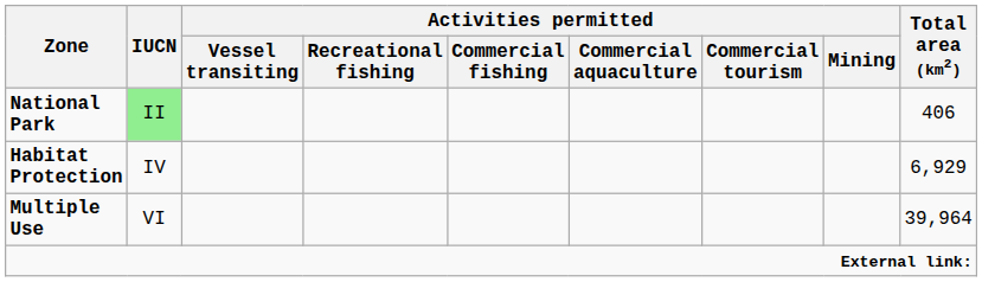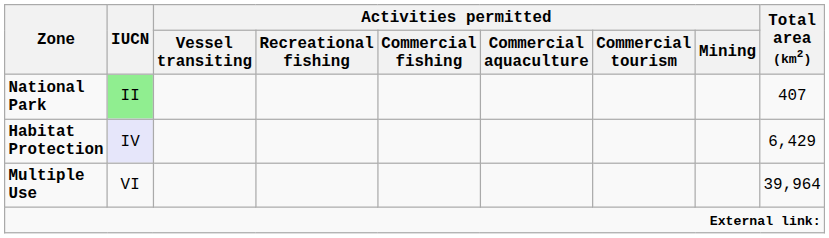National Park | Total area (km2): 406 -> 407
Habitat Protection | IUCN: no background -> lavender background
Habitat Protection | Total area (km2): 6,929 -> 6,429
